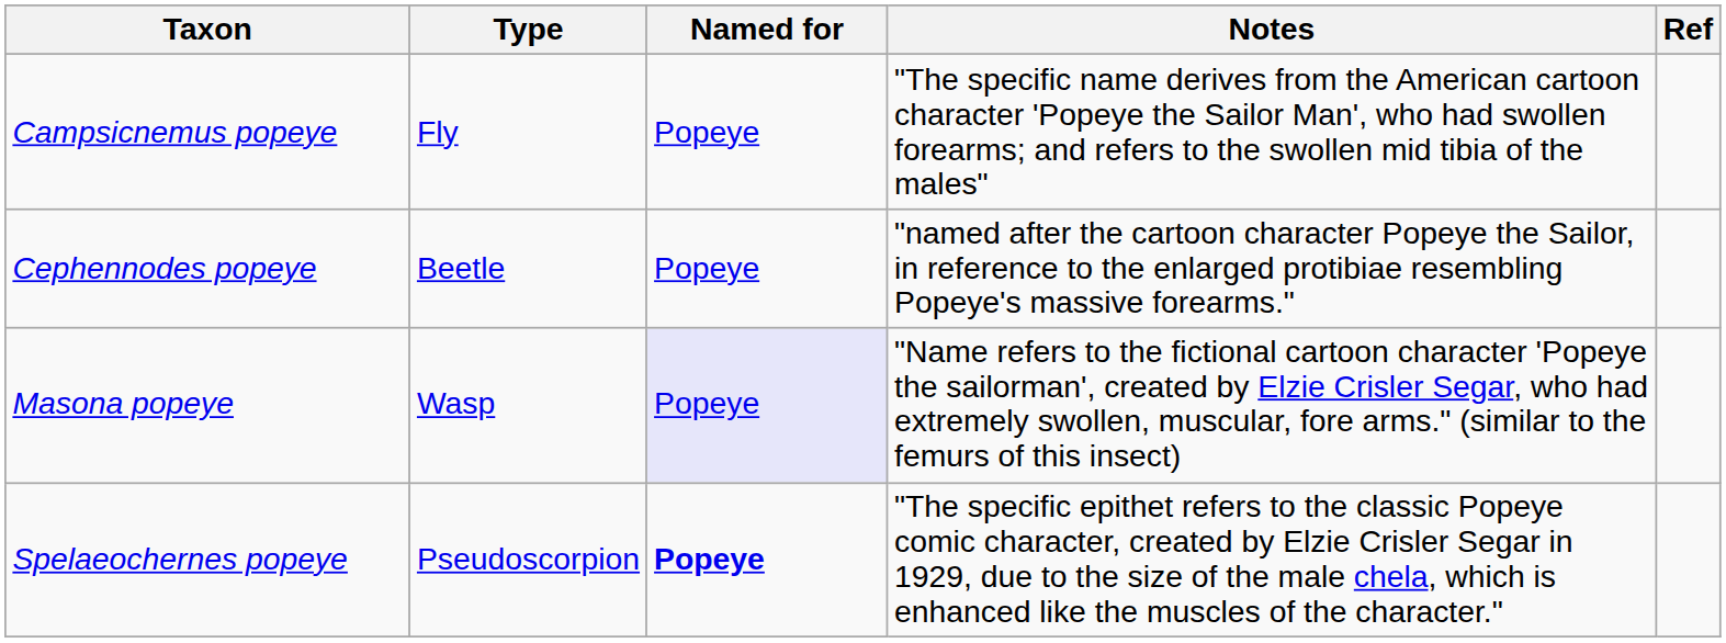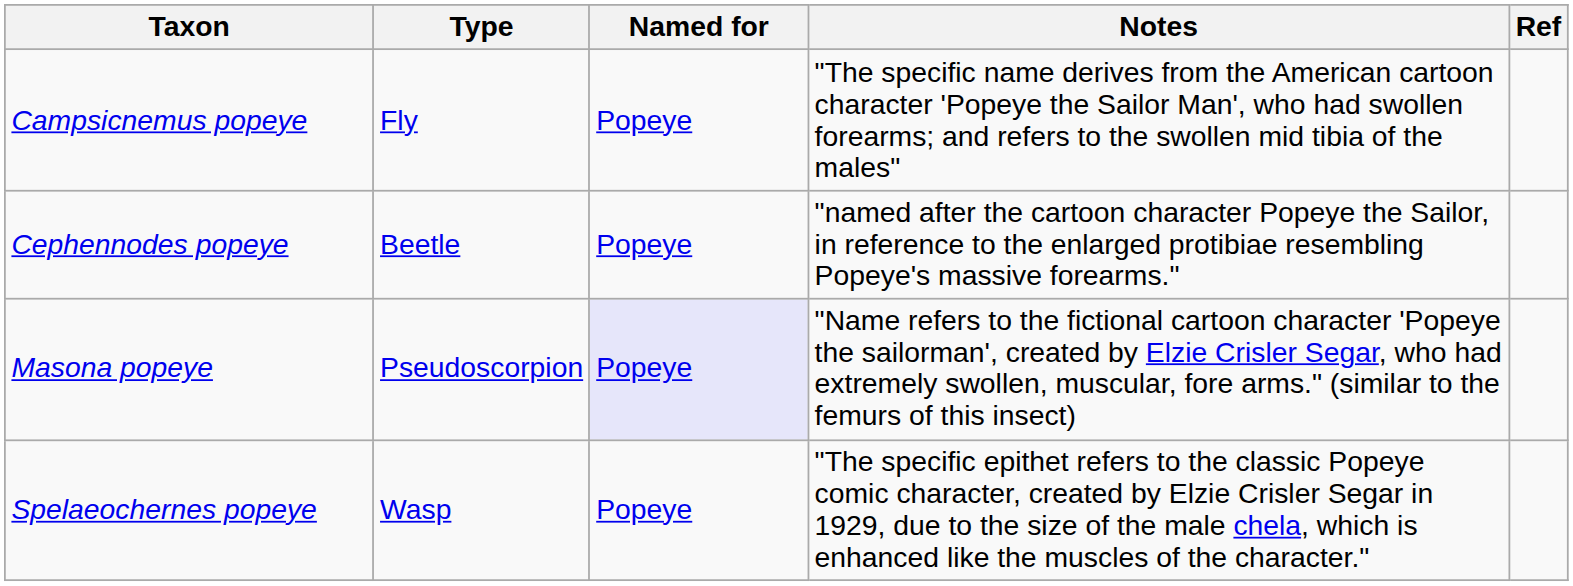Masona popeye | Type: Wasp -> Pseudoscorpion
Spelaeochernes popeye | Type: Pseudoscorpion -> Wasp
Spelaeochernes popeye | Named for: bold -> normal
